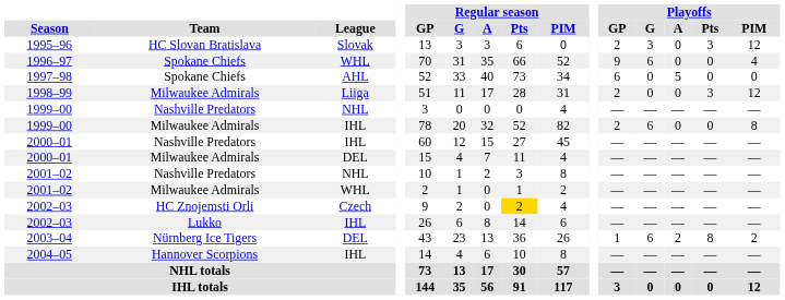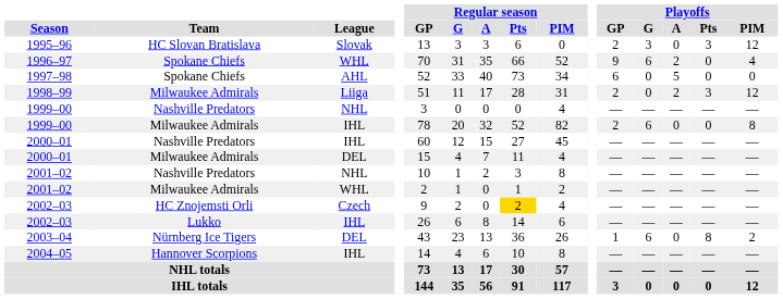1996–97 | Playoffs / A: 0 -> 2
1998–99 | Playoffs / A: 0 -> 2
2003–04 | Playoffs / A: 2 -> 0
